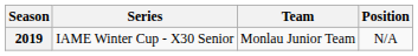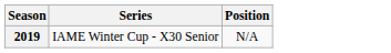- column: Team | Monlau Junior Team
